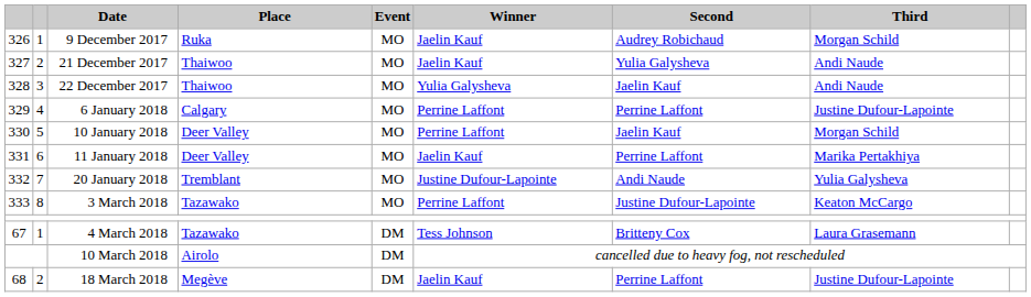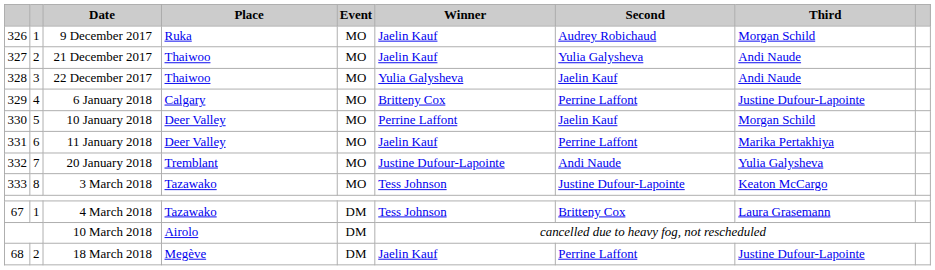6 January 2018 | Winner: Perrine Laffont -> Britteny Cox
3 March 2018 | Winner: Perrine Laffont -> Tess Johnson
